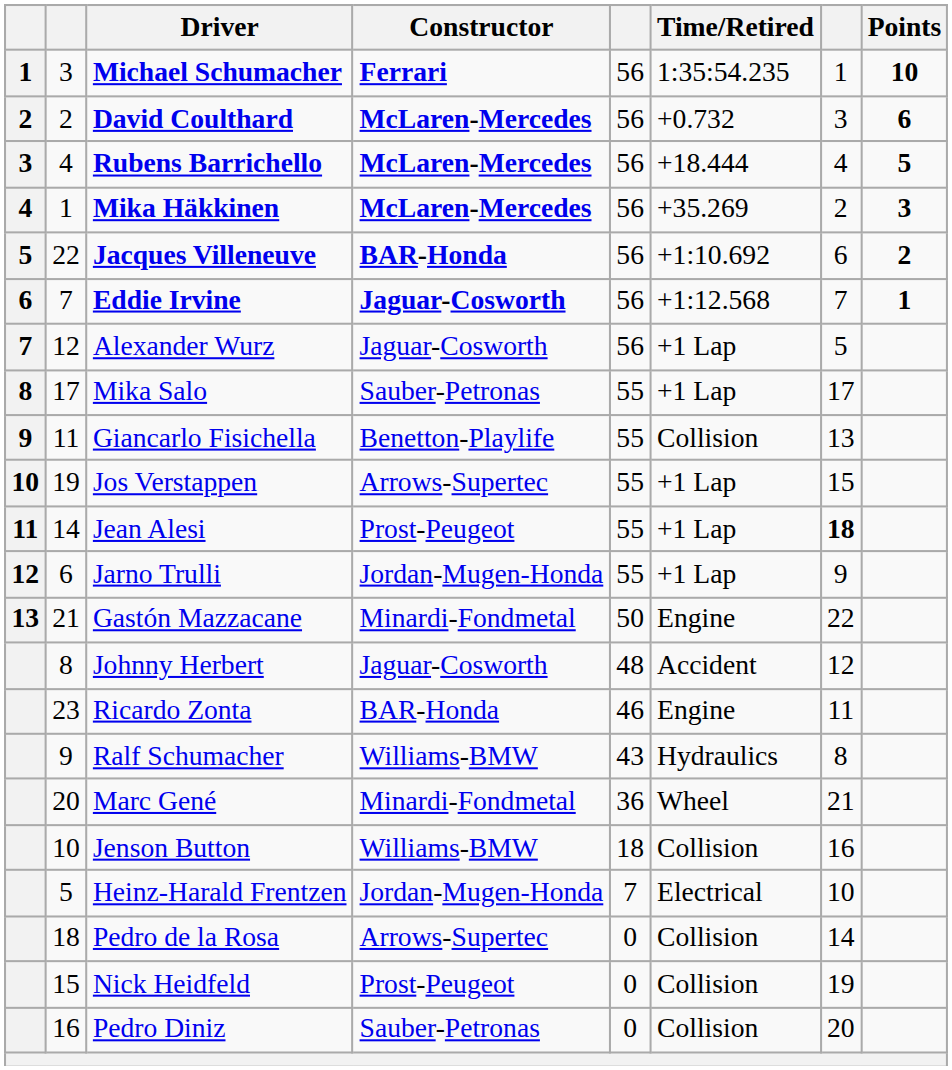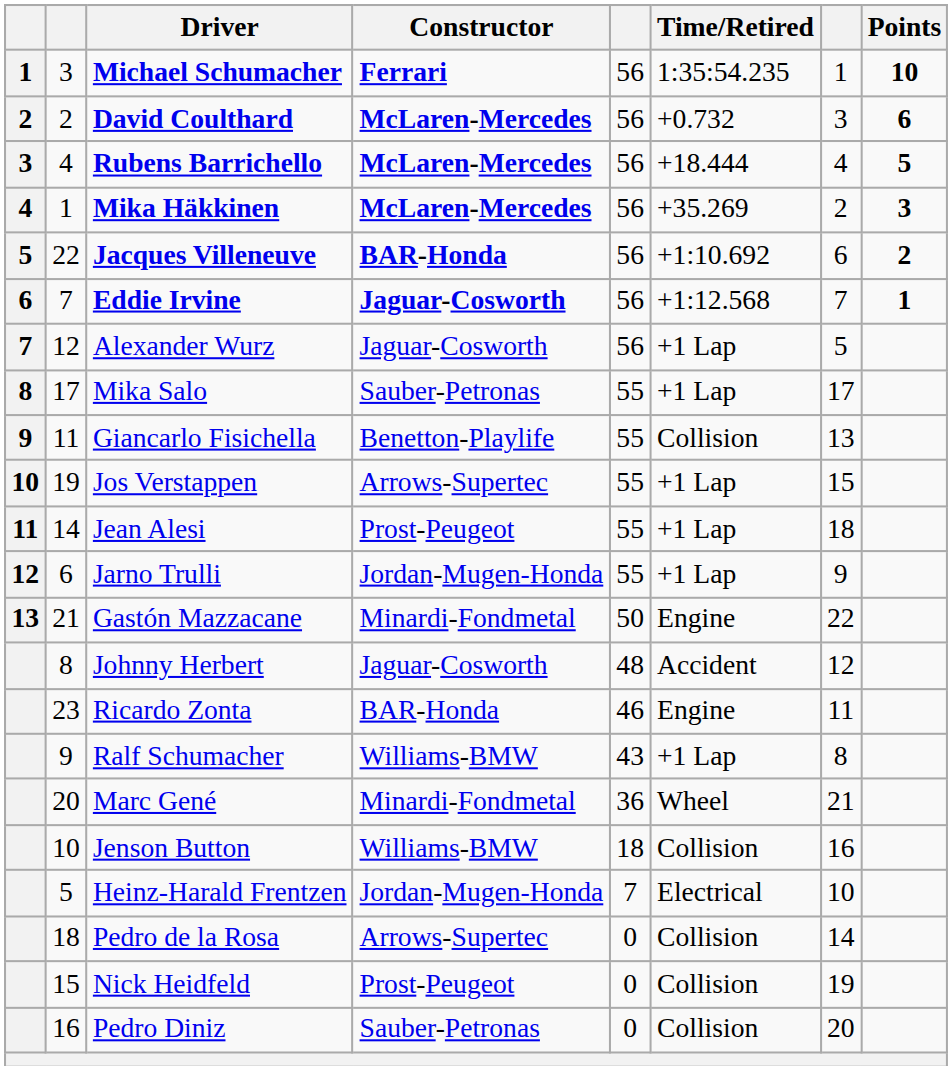Jean Alesi | column 7: bold -> normal
Ralf Schumacher | Time/Retired: Hydraulics -> +1 Lap
